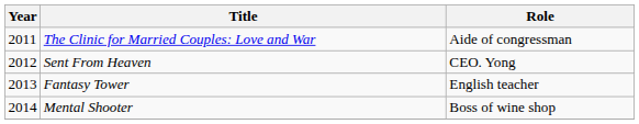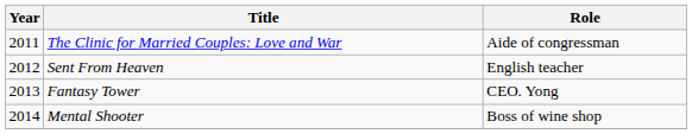Sent From Heaven | Role: CEO. Yong -> English teacher
Fantasy Tower | Role: English teacher -> CEO. Yong
